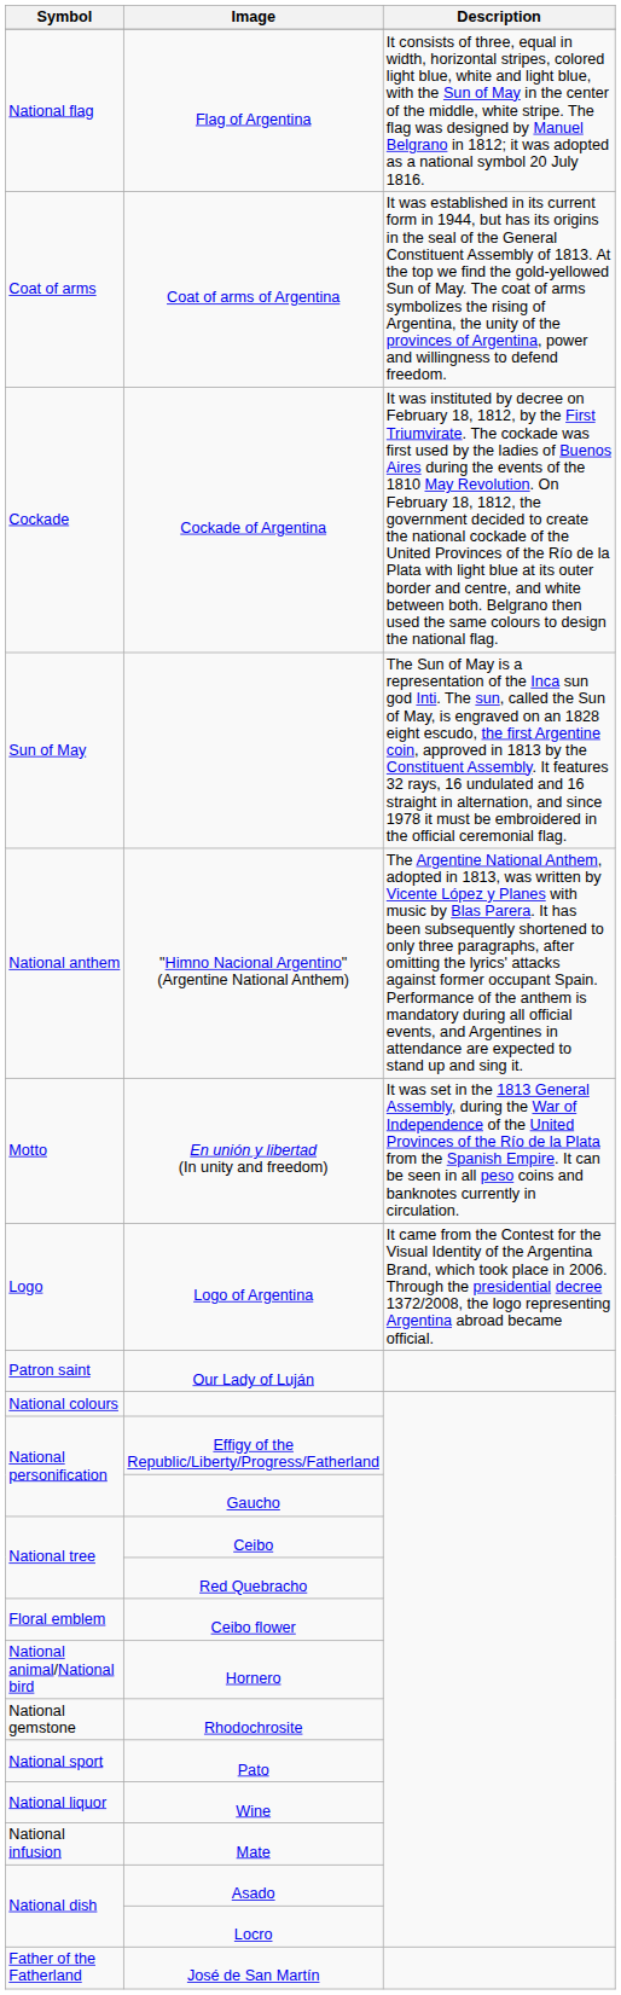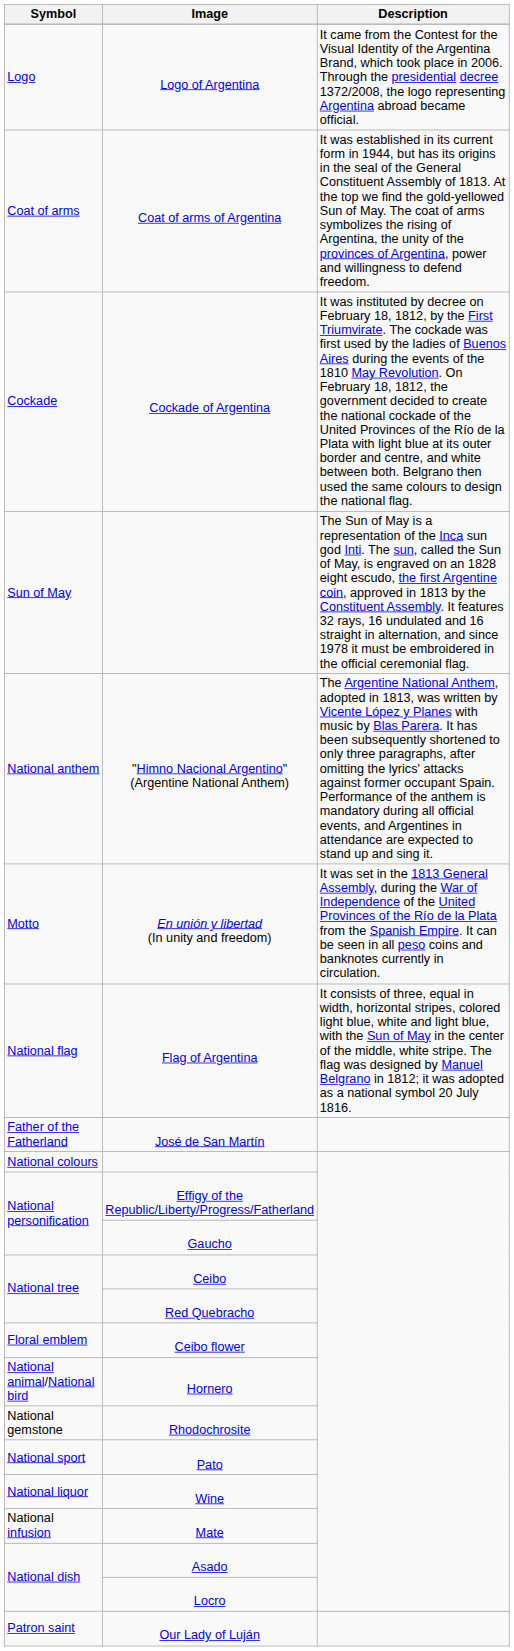rows swapped: Flag of Argentina <-> Logo of Argentina
rows swapped: José de San Martín <-> Our Lady of Luján
